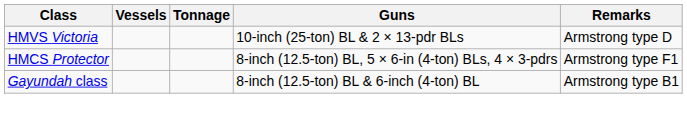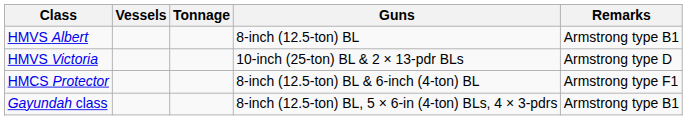+ row: HMVS Albert | 8-inch (12.5-ton) BL | Armstrong type B1
HMCS Protector | Guns: 8-inch (12.5-ton) BL, 5 × 6-in (4-ton) BLs, 4 × 3-pdrs -> 8-inch (12.5-ton) BL & 6-inch (4-ton) BL
Gayundah class | Guns: 8-inch (12.5-ton) BL & 6-inch (4-ton) BL -> 8-inch (12.5-ton) BL, 5 × 6-in (4-ton) BLs, 4 × 3-pdrs
